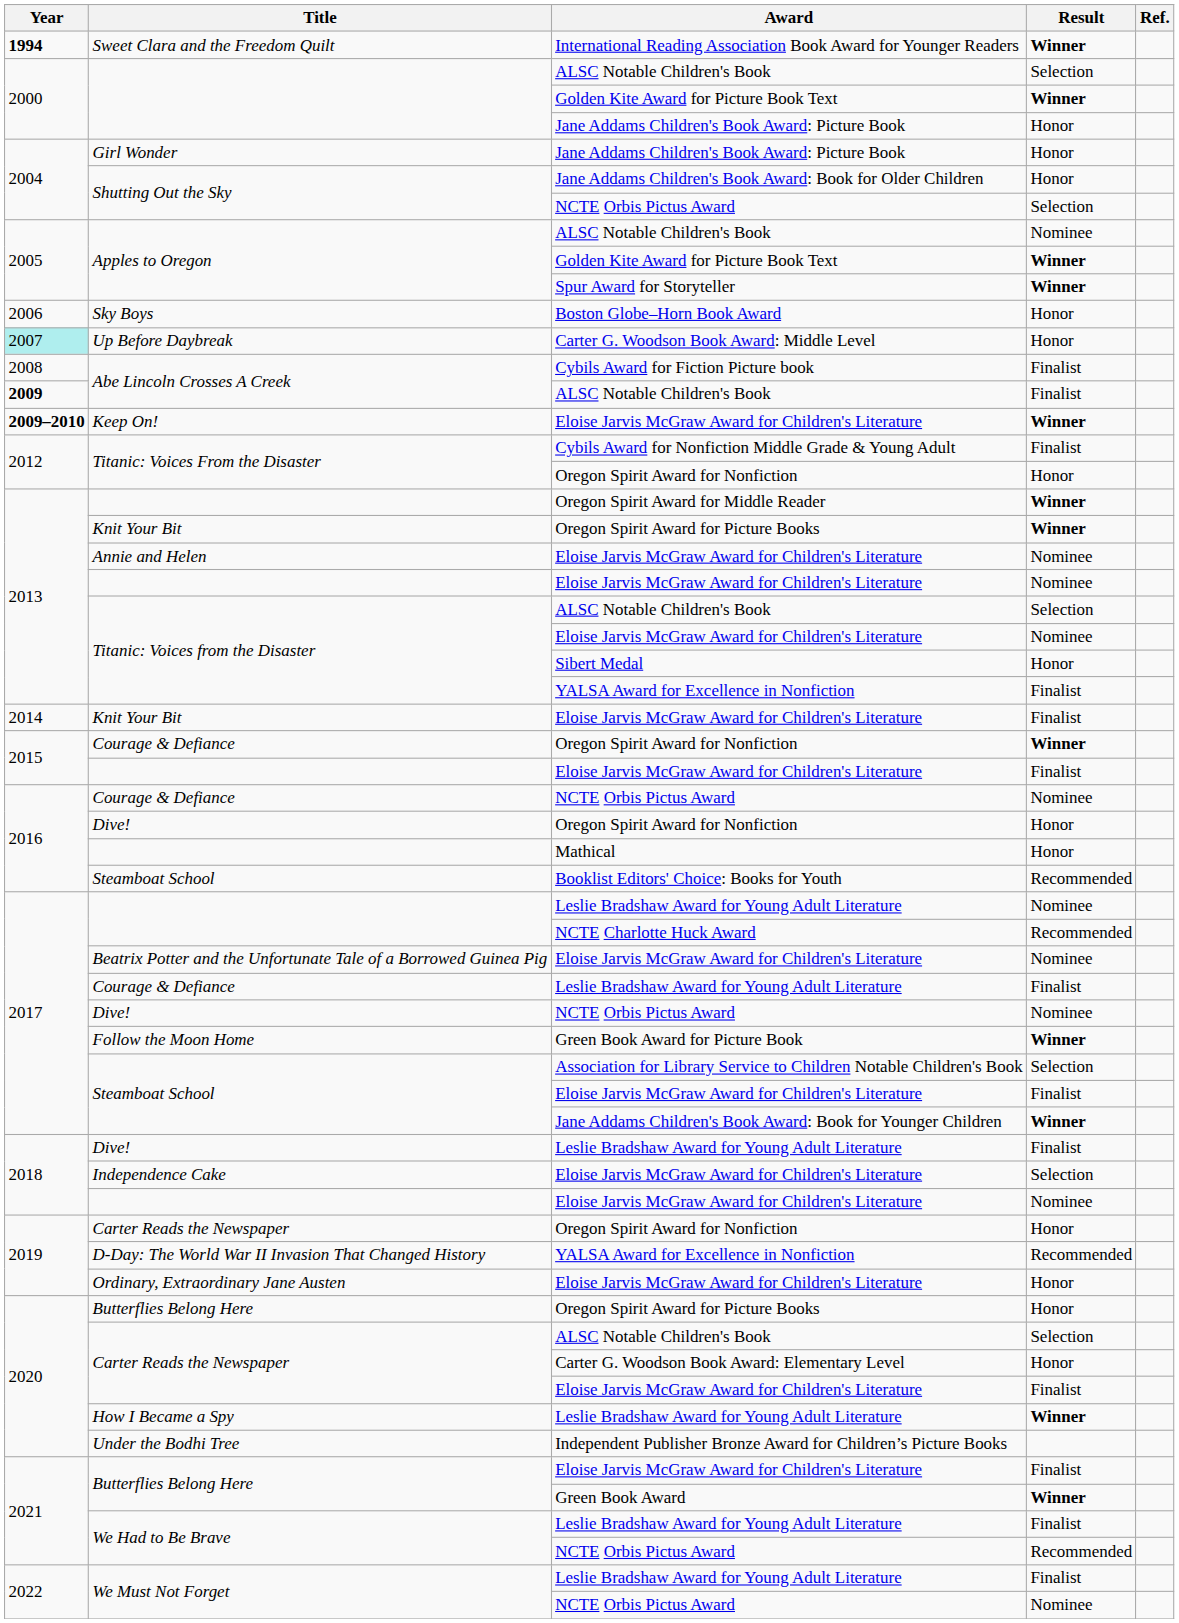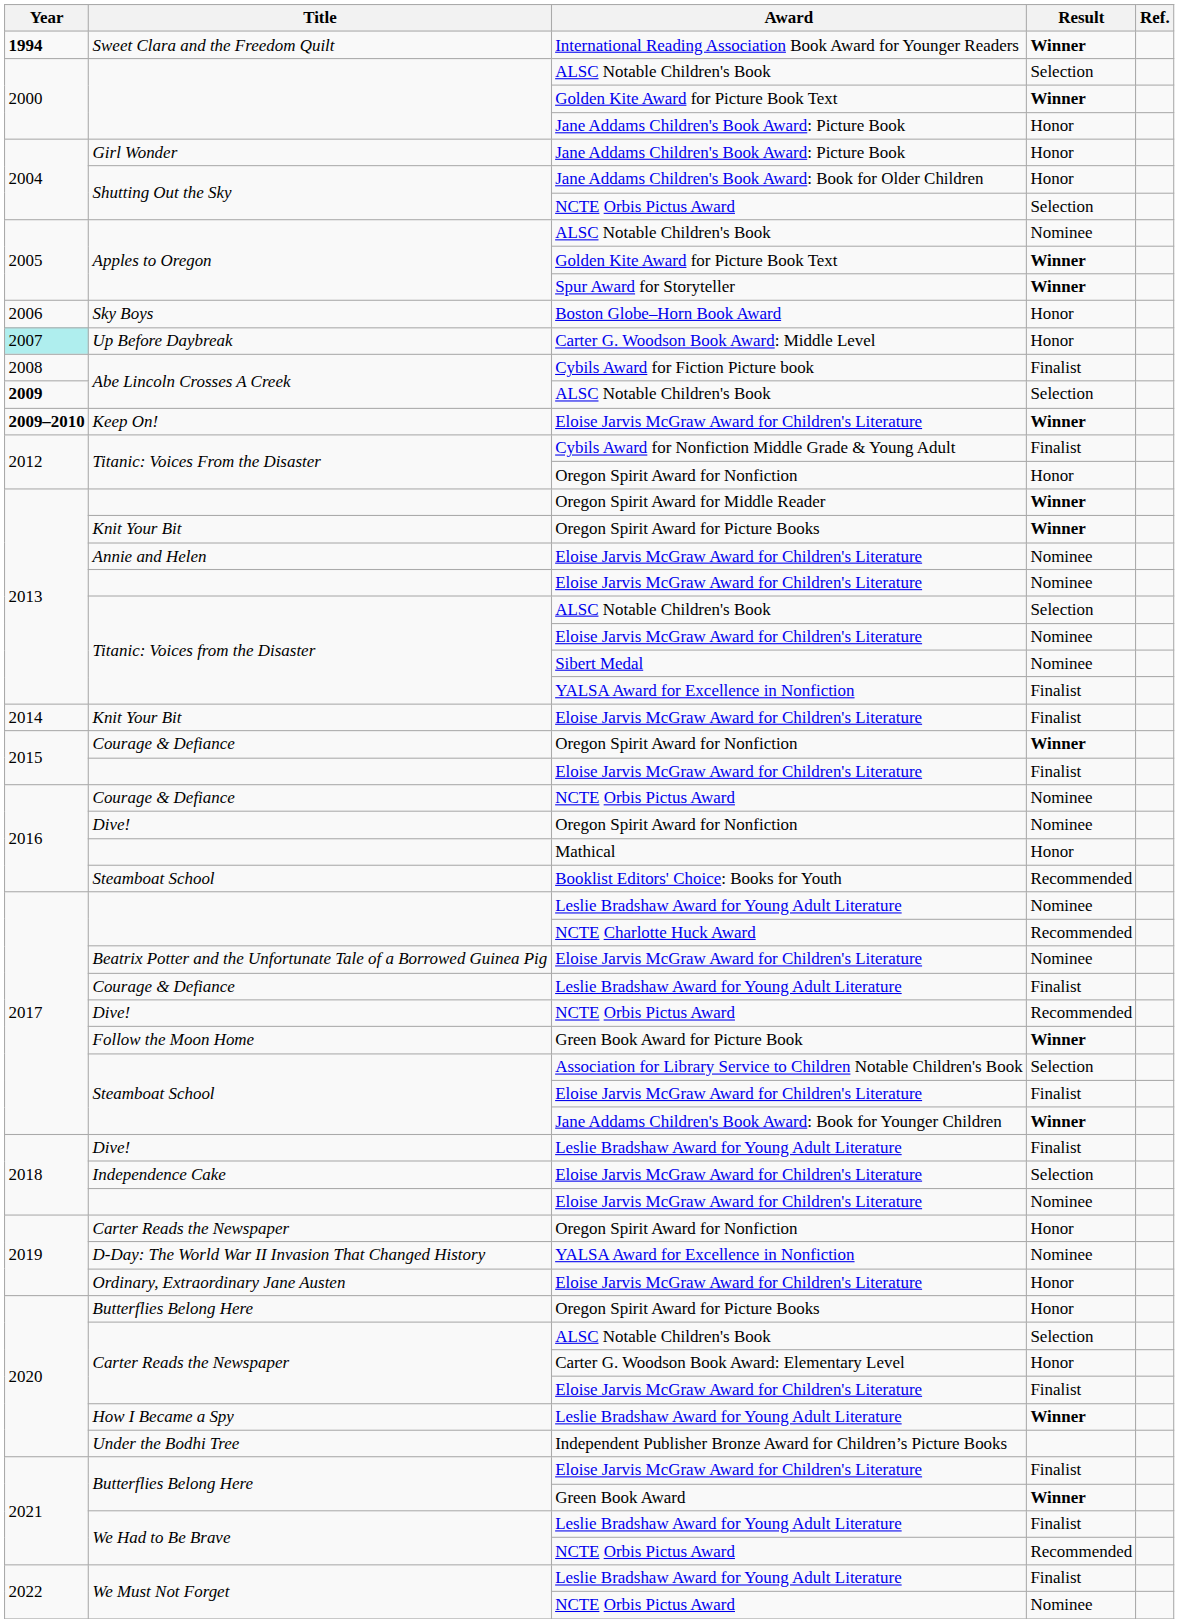Abe Lincoln Crosses A Creek / ALSC Notable Children's Book | Result: Finalist -> Selection
Titanic: Voices from the Disaster / Sibert Medal | Result: Honor -> Nominee
Dive! / Oregon Spirit Award for Nonfiction | Result: Honor -> Nominee
Dive! / NCTE Orbis Pictus Award | Result: Nominee -> Recommended
D-Day: The World War II Invasion That Changed History | Result: Recommended -> Nominee
